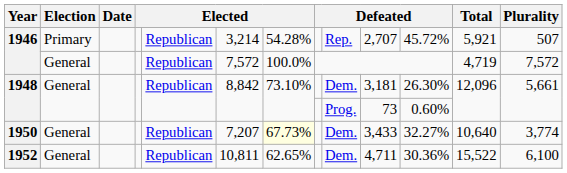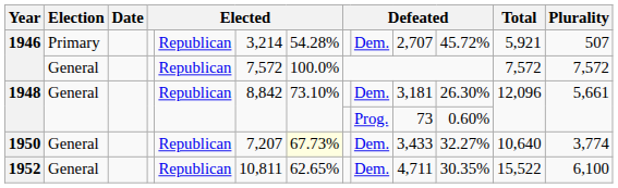1946 / Primary | column 9: Rep. -> Dem.
1946 / General | Total: 4,719 -> 7,572
1952 | column 11: 30.36% -> 30.35%
